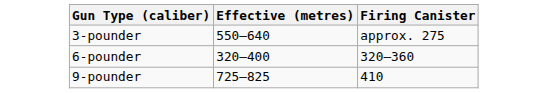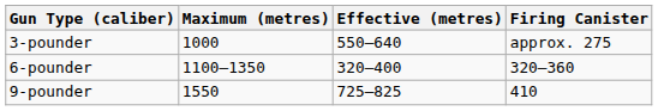+ column: Maximum (metres) | 1000 | 1100–1350 | 1550
